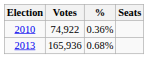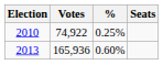2010 | %: 0.36% -> 0.25%
2013 | %: 0.68% -> 0.60%
